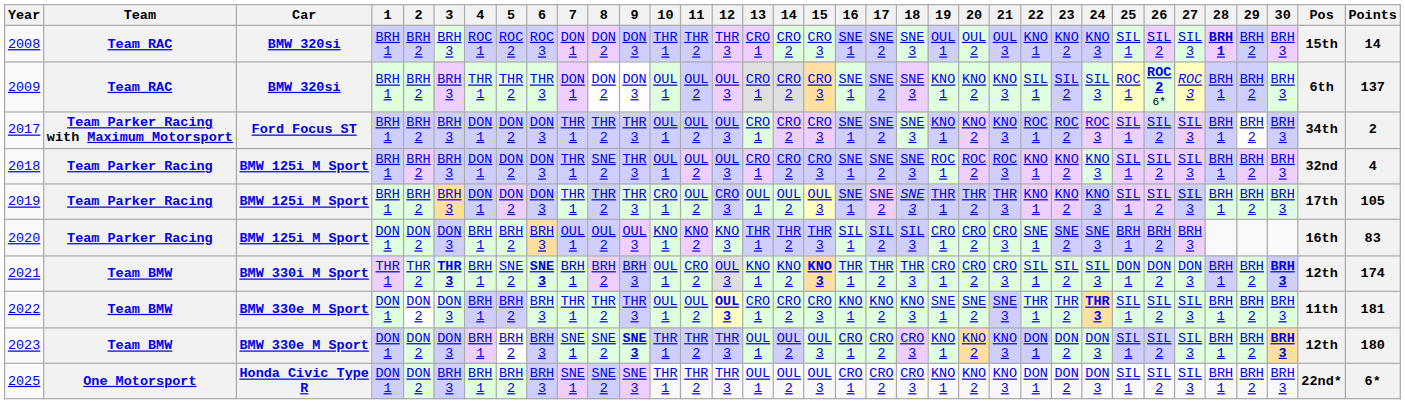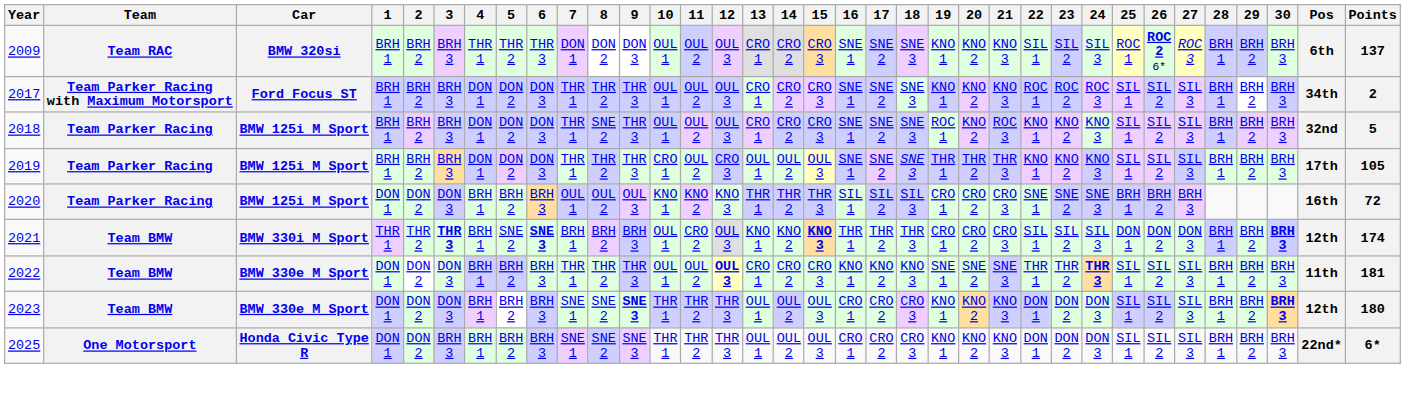- row: 2008 | Team RAC | BMW 320si | BRH 1 | BRH 2 | BRH 3 | ROC 1 | ROC 2 | ROC 3 | DON 1 | DON 2 | DON 3 | THR 1 | THR 2 | THR 3 | CRO 1 | CRO 2 | CRO 3 | SNE 1 | SNE 2 | SNE 3 | OUL 1 | OUL 2 | OUL 3 | KNO 1 | KNO 2 | KNO 3 | SIL 1 | SIL 2 | SIL 3 | BRH 1 | BRH 2 | BRH 3 | 15th | 14
2018 | 20: ROC 2 -> KNO 2
2018 | Points: 4 -> 5
2020 | Points: 83 -> 72
